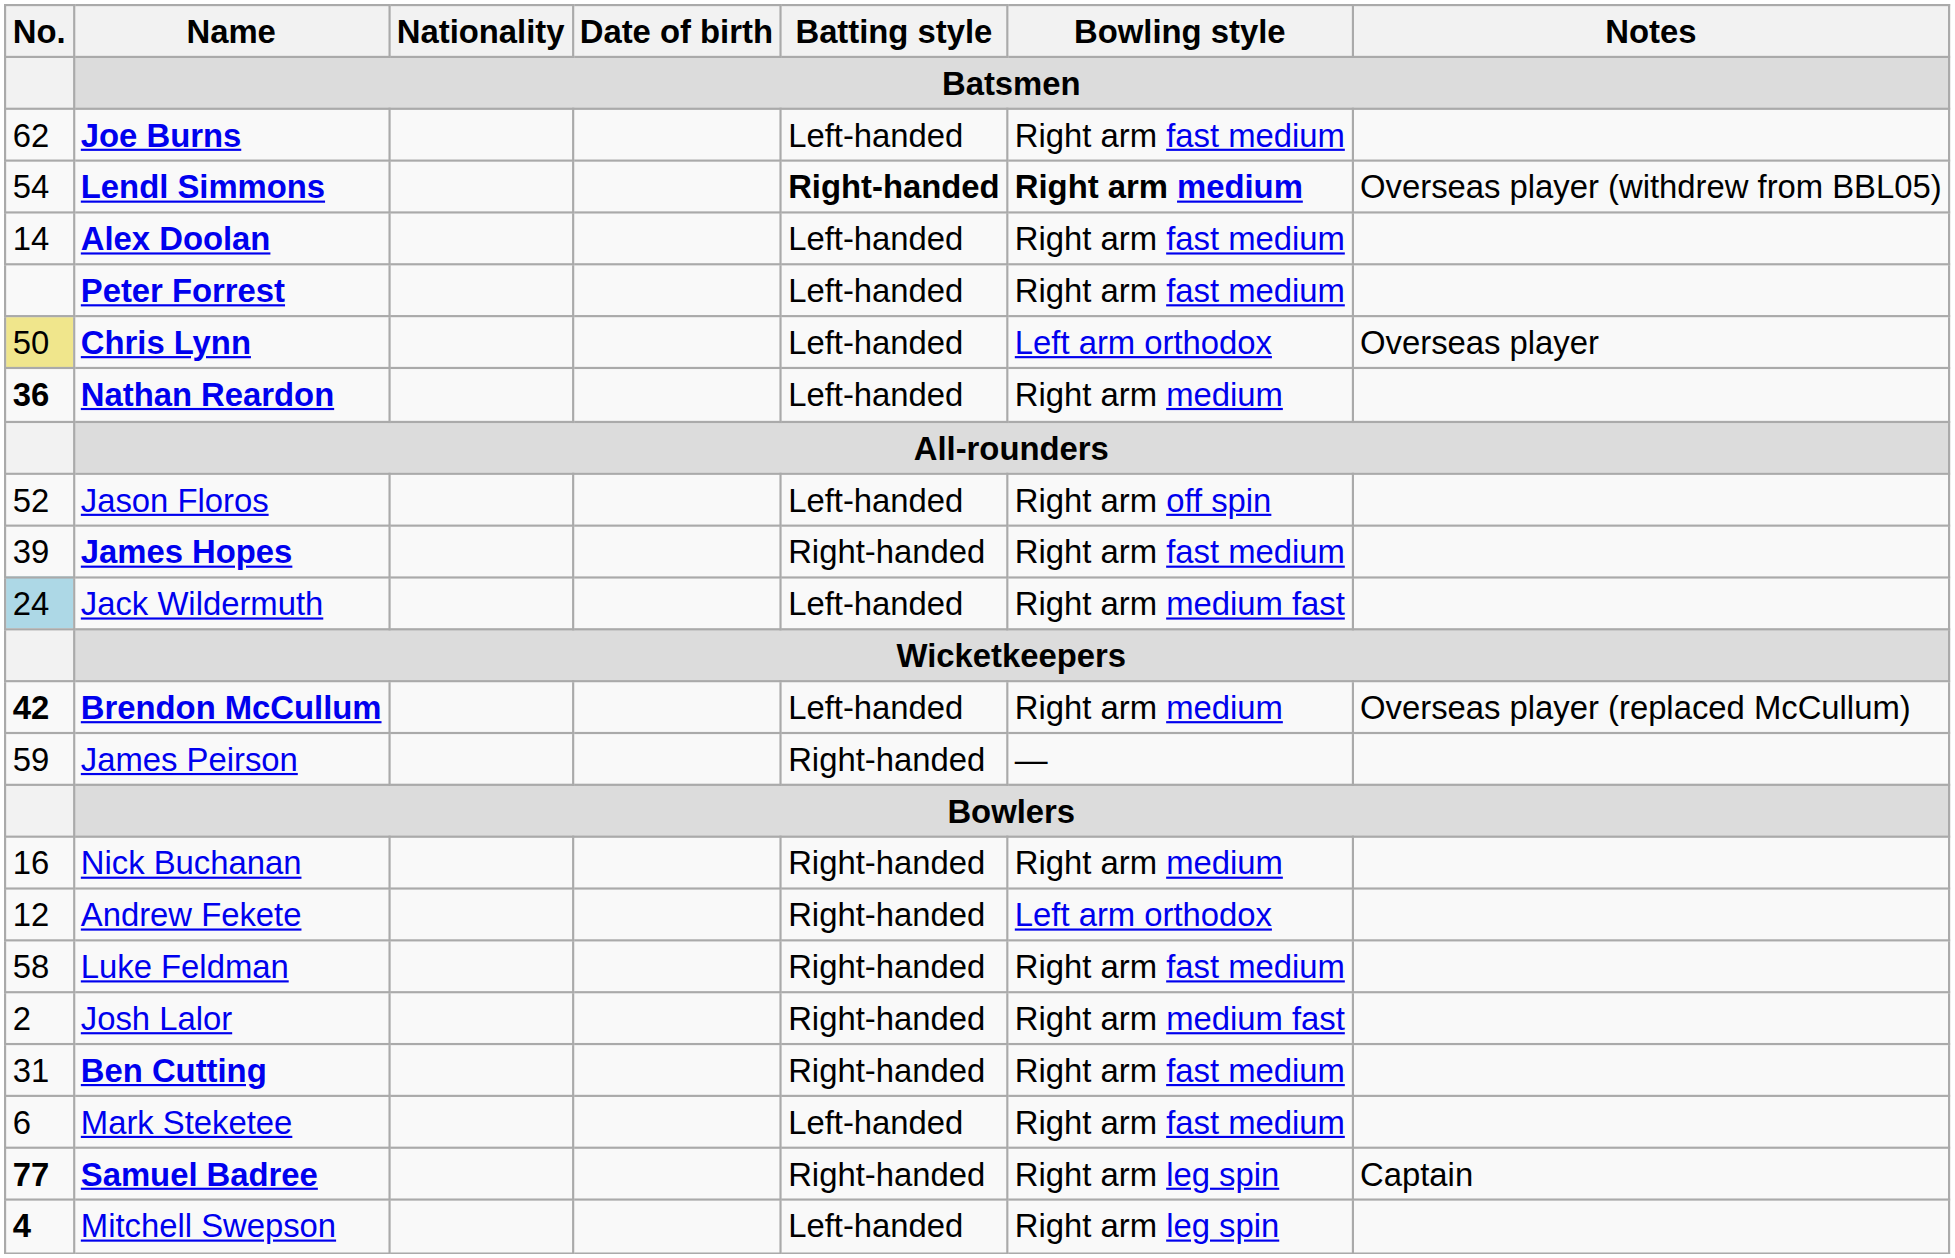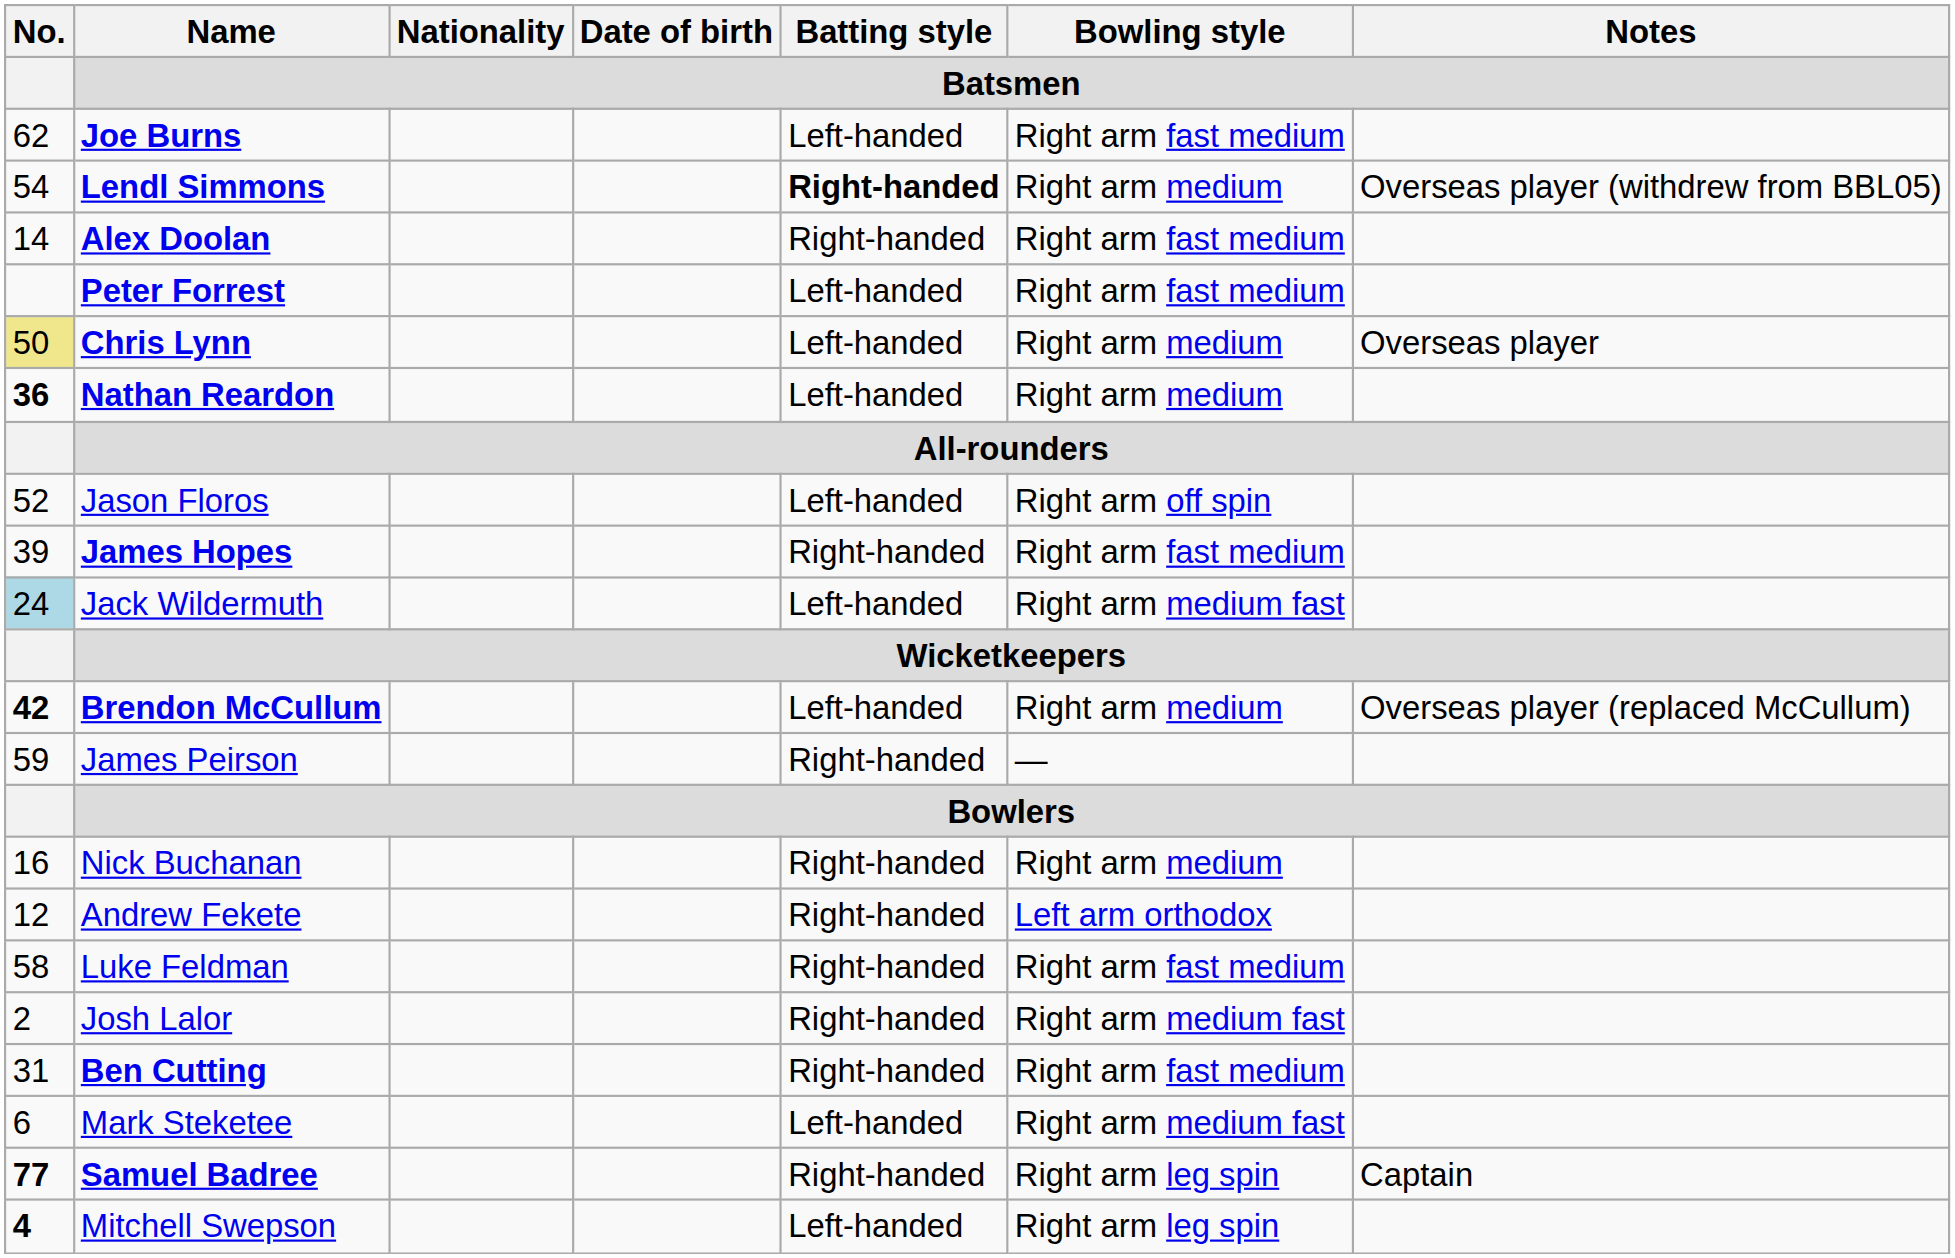Lendl Simmons | Bowling style / Batsmen: bold -> normal
Alex Doolan | Batting style / Batsmen: Left-handed -> Right-handed
Chris Lynn | Bowling style / Batsmen: Left arm orthodox -> Right arm medium
Mark Steketee | Bowling style / Batsmen: Right arm fast medium -> Right arm medium fast
